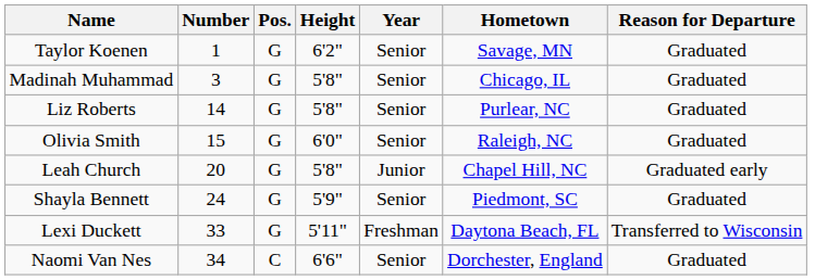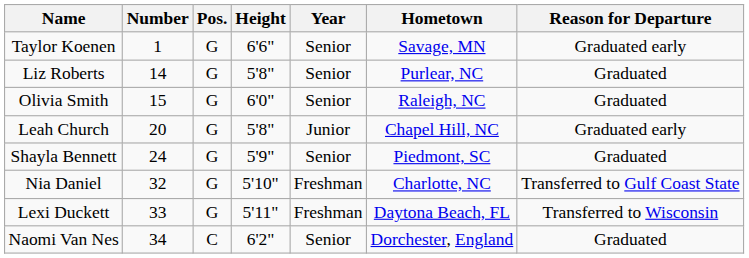Taylor Koenen | Height: 6'2" -> 6'6"
Taylor Koenen | Reason for Departure: Graduated -> Graduated early
- row: Madinah Muhammad | 3 | G | 5'8" | Senior | Chicago, IL | Graduated
+ row: Nia Daniel | 32 | G | 5'10" | Freshman | Charlotte, NC | Transferred to Gulf Coast State
Naomi Van Nes | Height: 6'6" -> 6'2"
